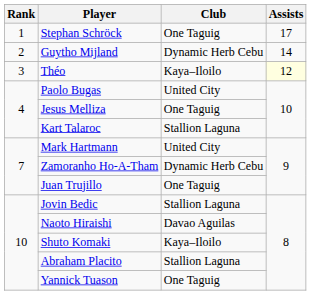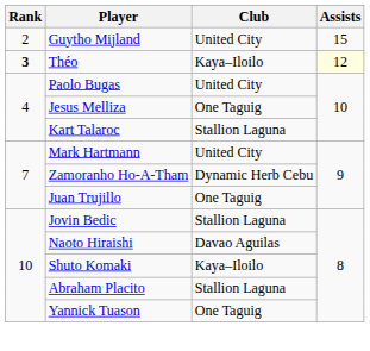- row: 1 | Stephan Schröck | One Taguig | 17
Guytho Mijland | Club: Dynamic Herb Cebu -> United City
Guytho Mijland | Assists: 14 -> 15
Théo | Rank: normal -> bold
